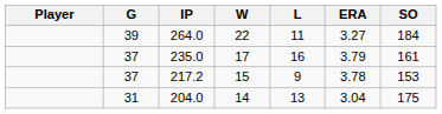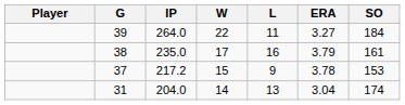235.0 | G: 37 -> 38
204.0 | SO: 175 -> 174
